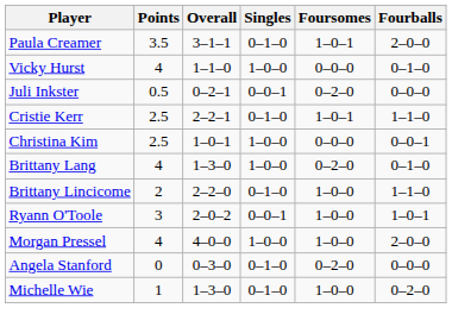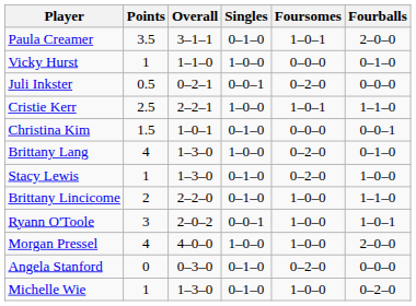Vicky Hurst | Points: 4 -> 1
Cristie Kerr | Singles: 0–1–0 -> 1–0–0
Christina Kim | Points: 2.5 -> 1.5
Christina Kim | Singles: 1–0–0 -> 0–1–0
+ row: Stacy Lewis | 1 | 1–3–0 | 0–1–0 | 0–2–0 | 1–0–0
